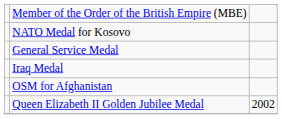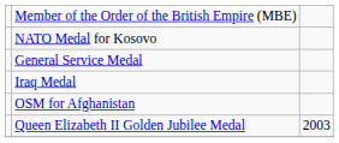Queen Elizabeth II Golden Jubilee Medal | column 3: 2002 -> 2003
